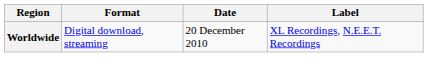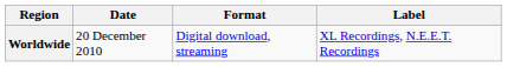columns swapped: Date <-> Format
